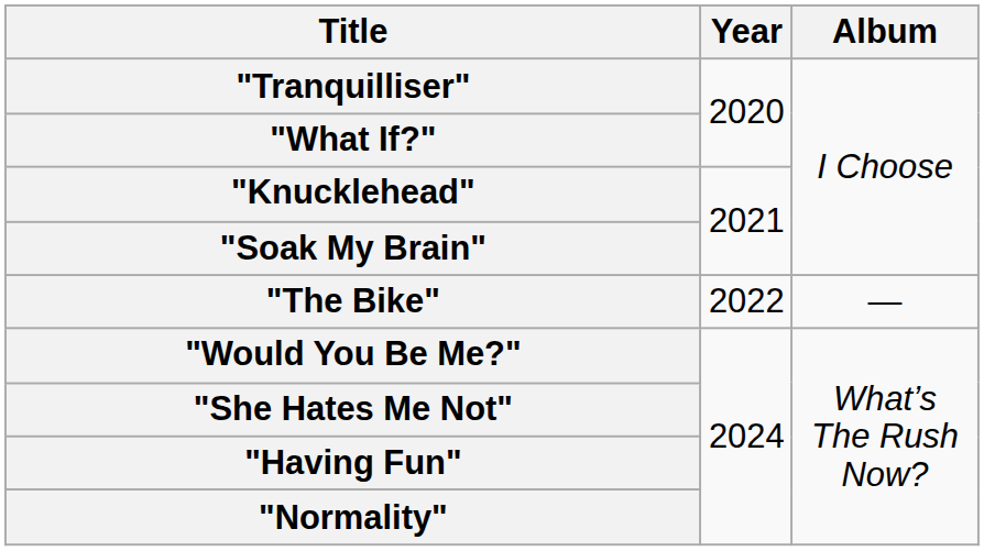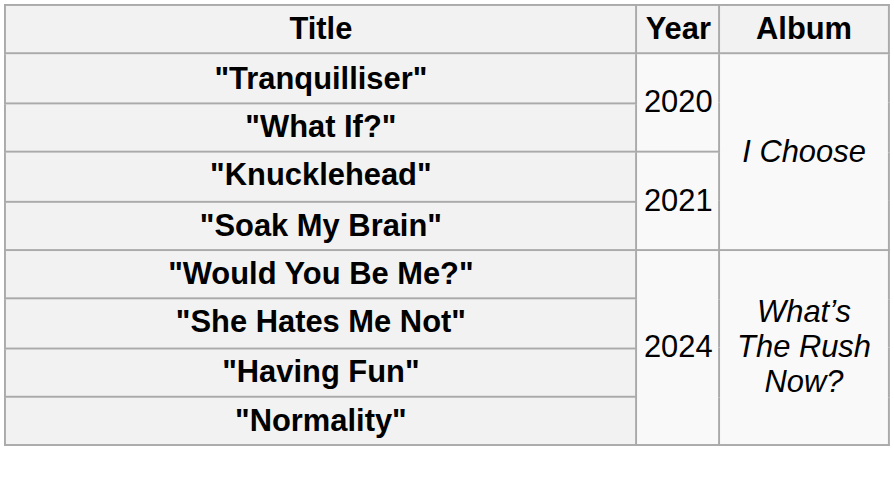- row: "The Bike" | 2022 | —
